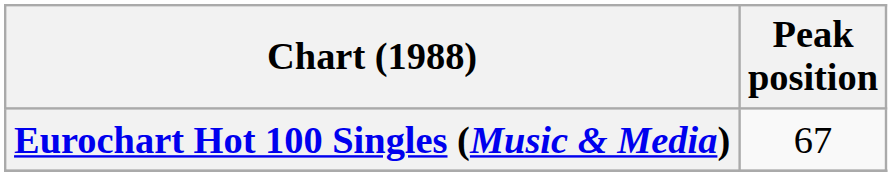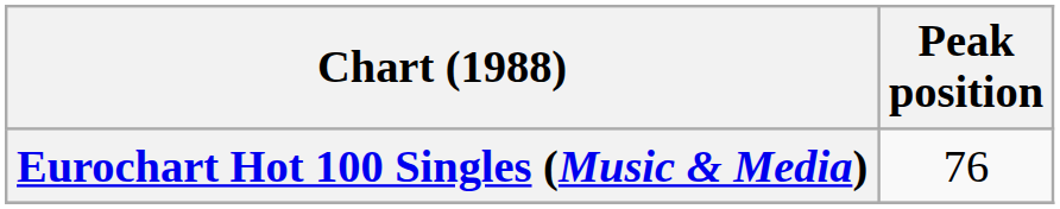Eurochart Hot 100 Singles (Music & Media) | Peak position: 67 -> 76
